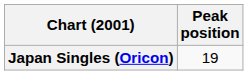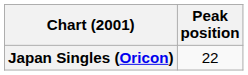Japan Singles (Oricon) | Peak position: 19 -> 22
